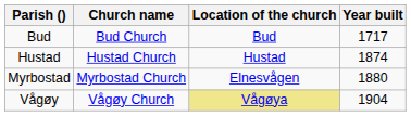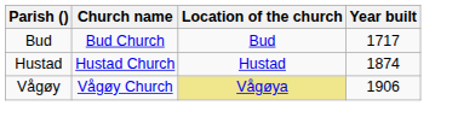- row: Myrbostad | Myrbostad Church | Elnesvågen | 1880
Vågøy | Year built: 1904 -> 1906
